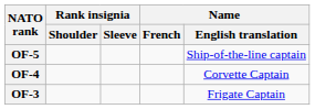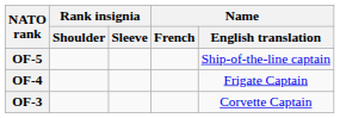OF-4 | Name / English translation: Corvette Captain -> Frigate Captain
OF-3 | Name / English translation: Frigate Captain -> Corvette Captain
